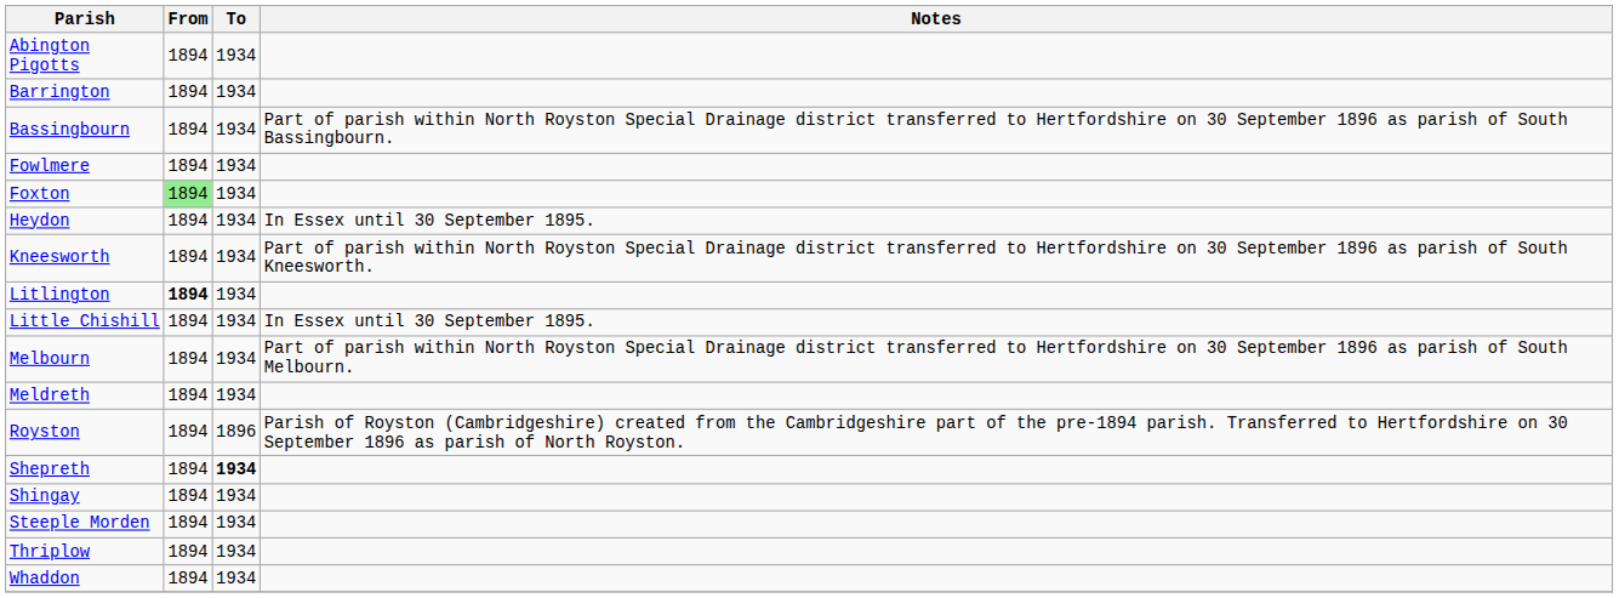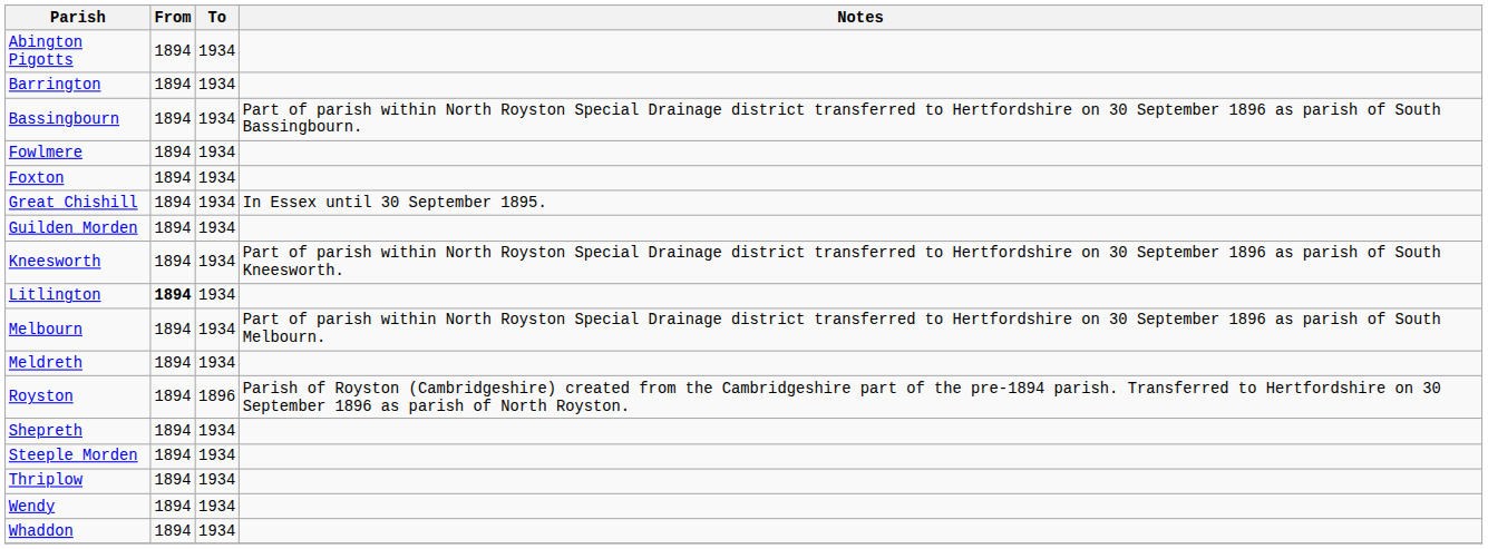Foxton | From: lightgreen background -> no background
+ row: Great Chishill | 1894 | 1934 | In Essex until 30 September 1895.
+ row: Guilden Morden | 1894 | 1934
- row: Heydon | 1894 | 1934 | In Essex until 30 September 1895.
- row: Little Chishill | 1894 | 1934 | In Essex until 30 September 1895.
Shepreth | To: bold -> normal
- row: Shingay | 1894 | 1934
+ row: Wendy | 1894 | 1934
